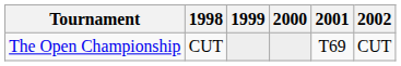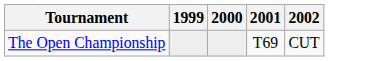- column: 1998 | CUT
